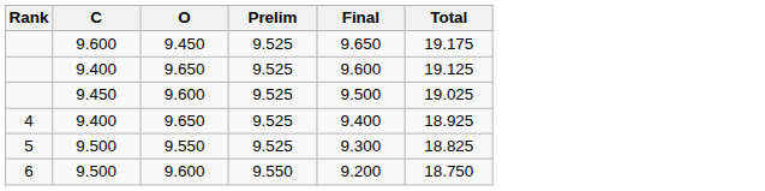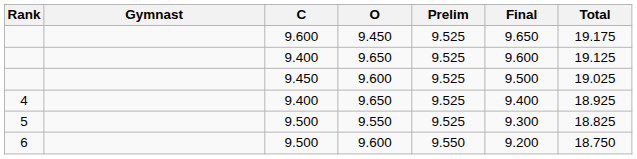+ column: Gymnast
